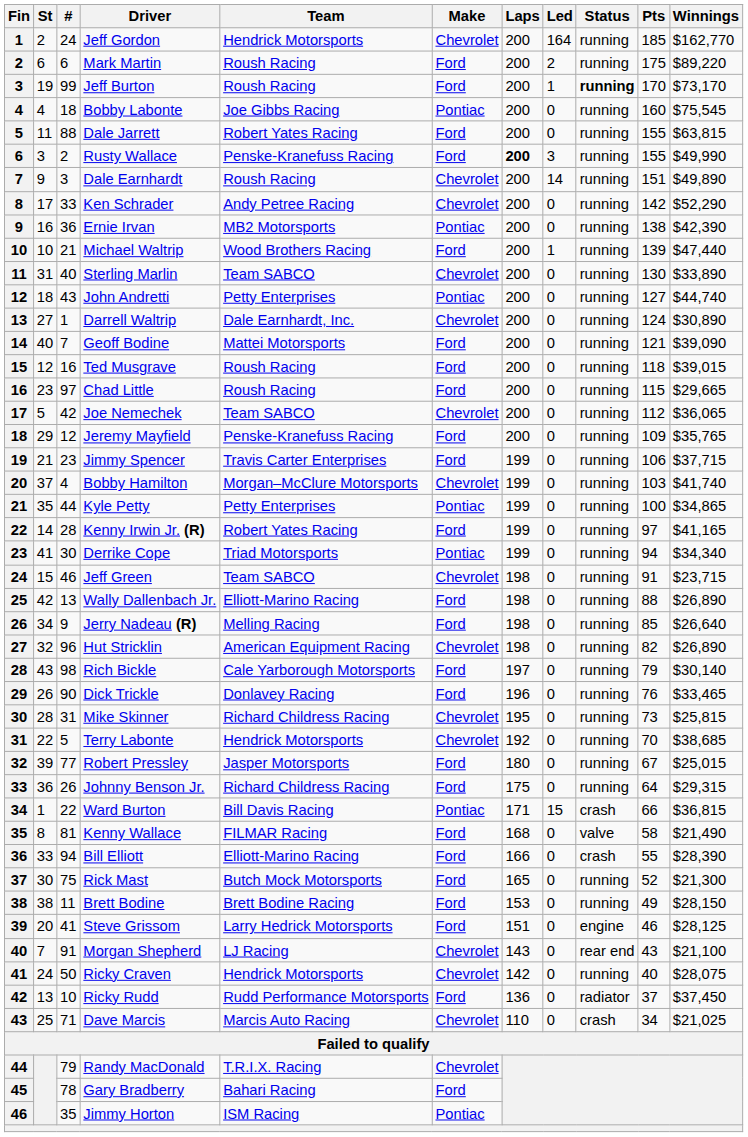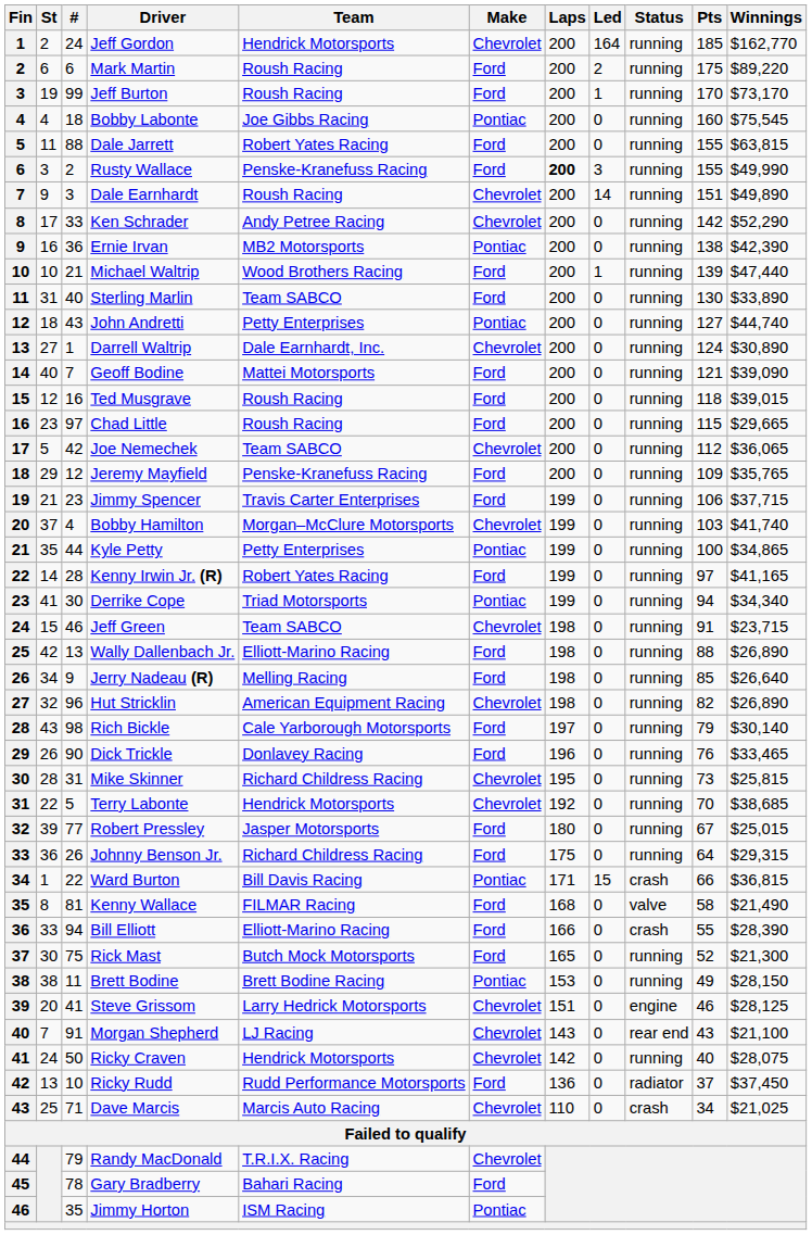Jeff Burton | Status: bold -> normal
Sterling Marlin | Make: Chevrolet -> Ford
Brett Bodine | Make: Ford -> Pontiac
Steve Grissom | Make: Ford -> Chevrolet
